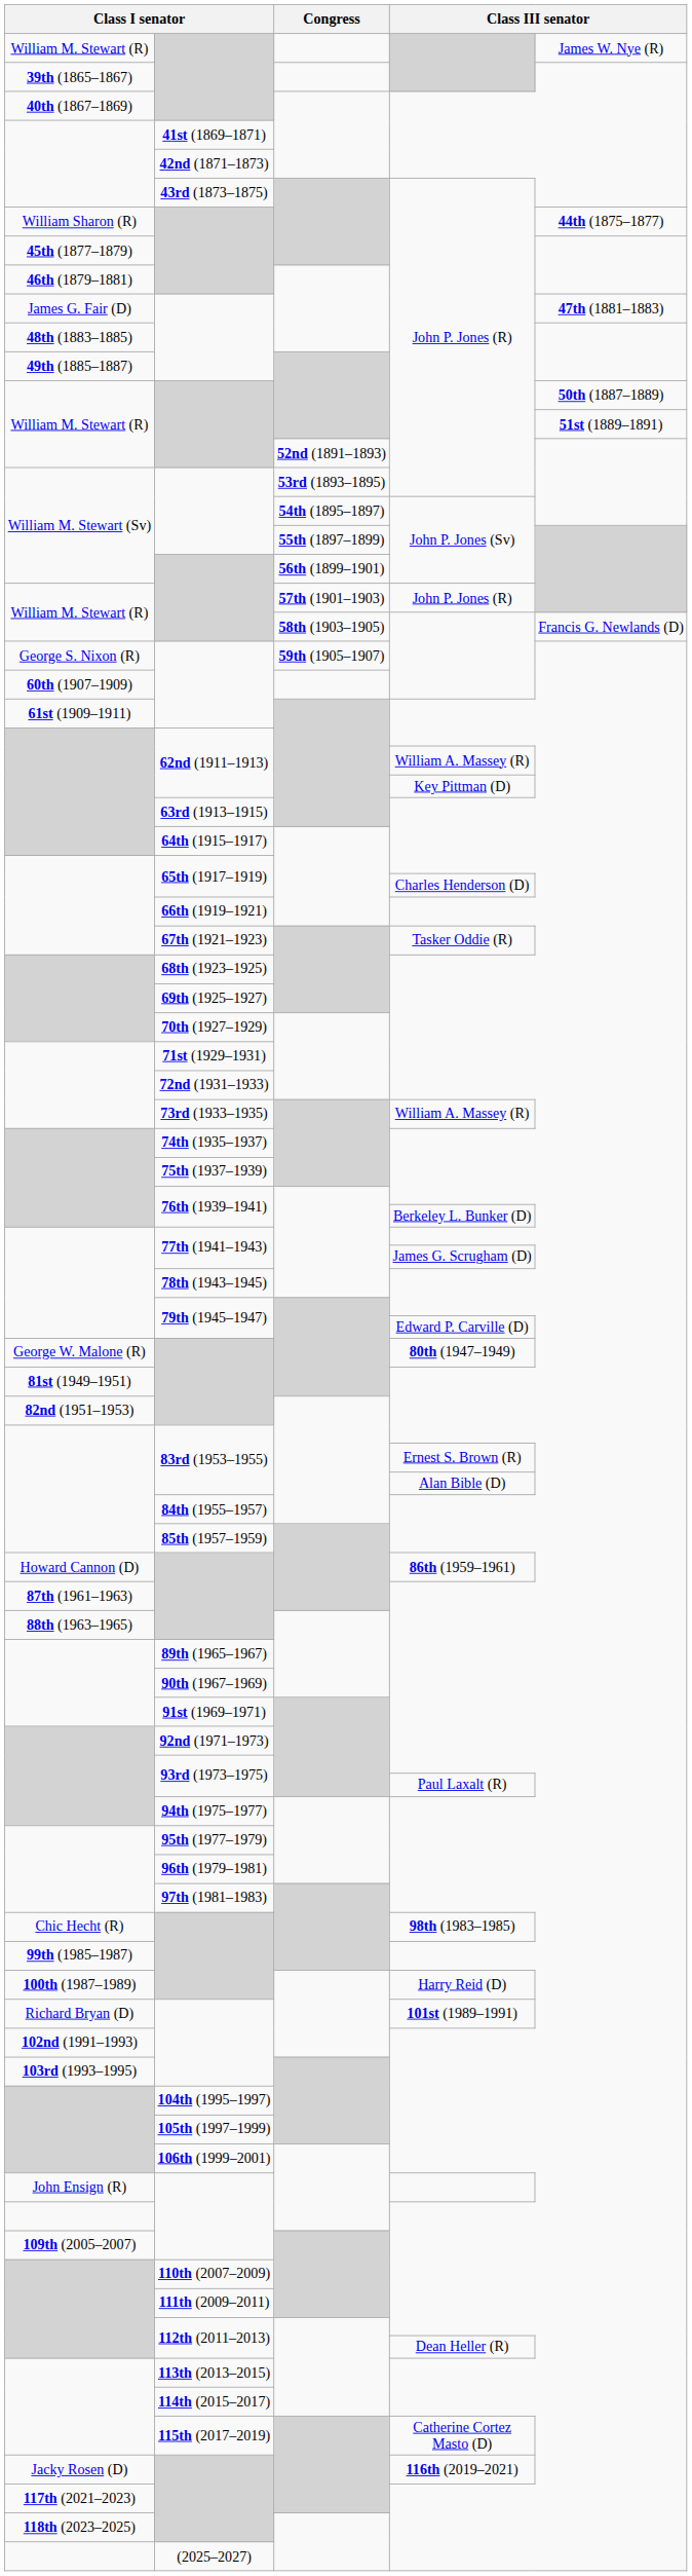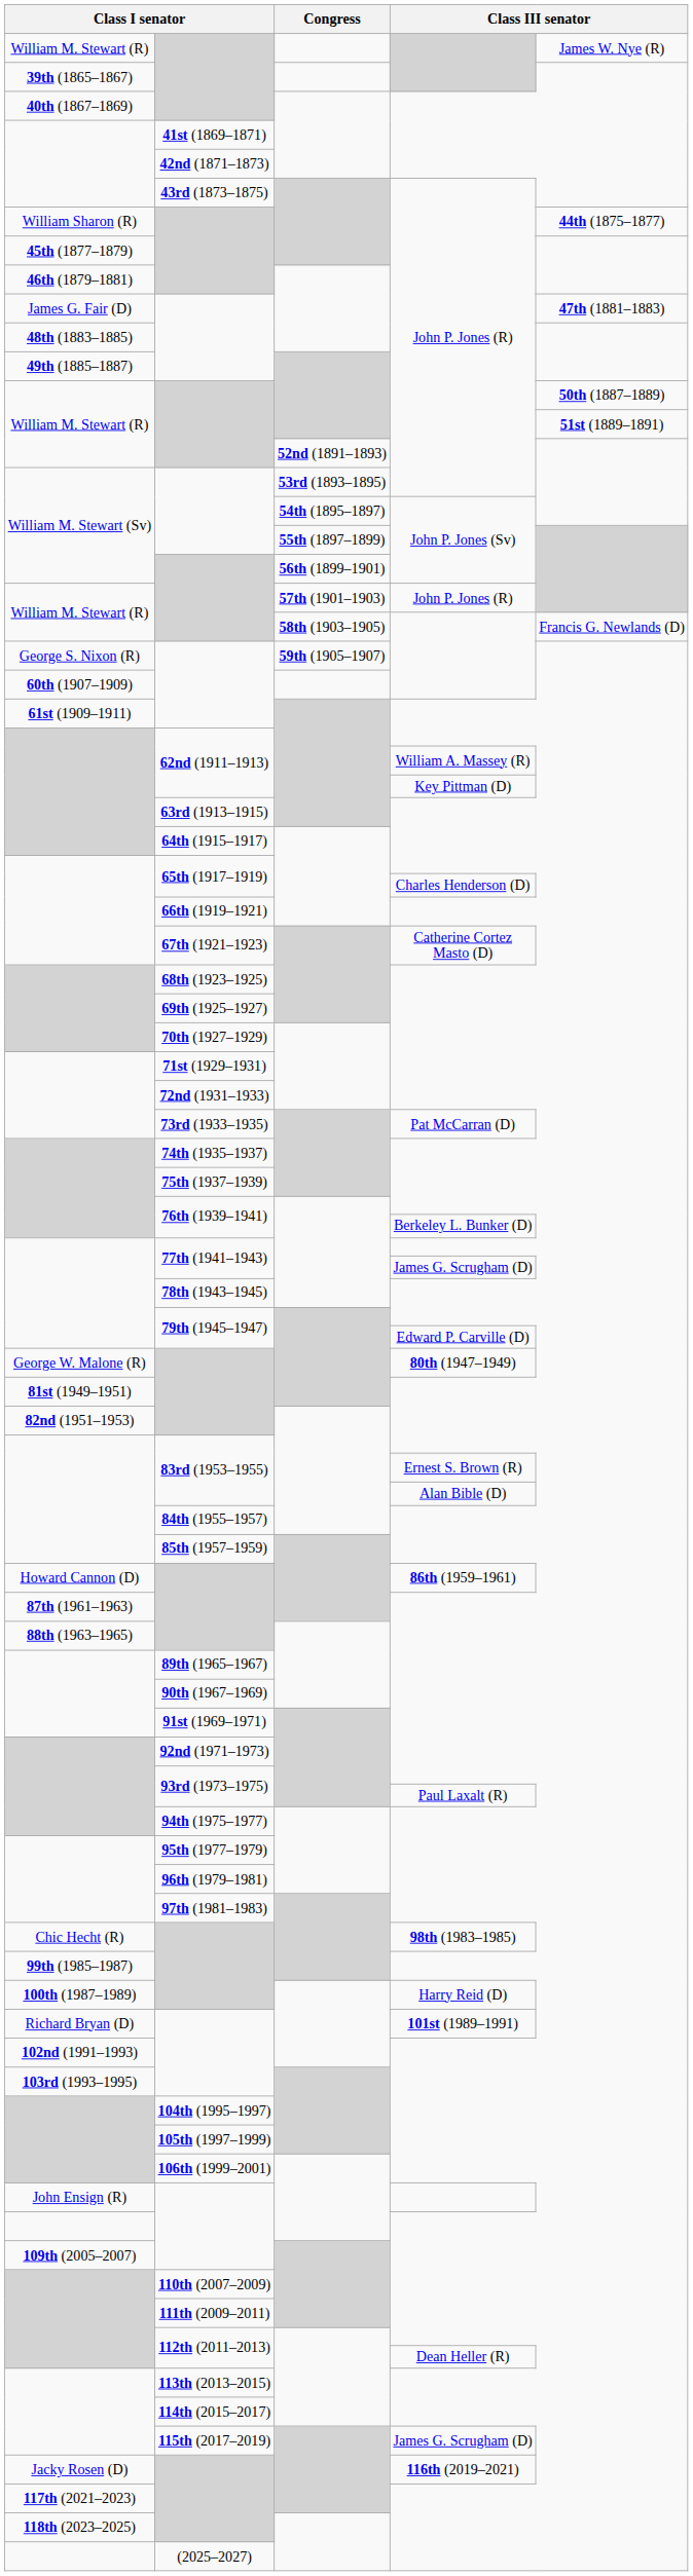67th (1921–1923) | column 4: Tasker Oddie (R) -> Catherine Cortez Masto (D)
73rd (1933–1935) | column 4: William A. Massey (R) -> Pat McCarran (D)
115th (2017–2019) | column 4: Catherine Cortez Masto (D) -> James G. Scrugham (D)
